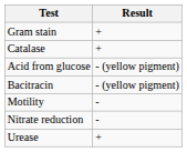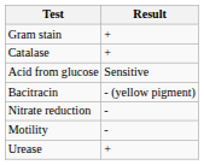Acid from glucose | Result: - (yellow pigment) -> Sensitive
rows swapped: Motility <-> Nitrate reduction
